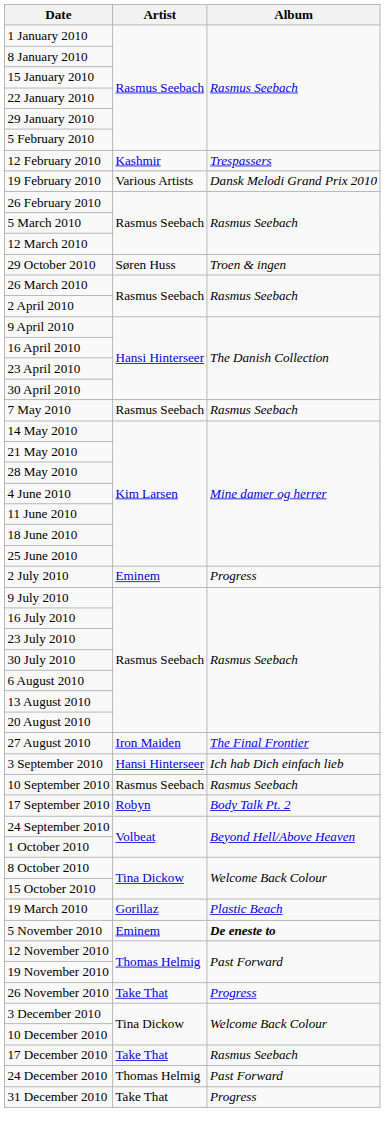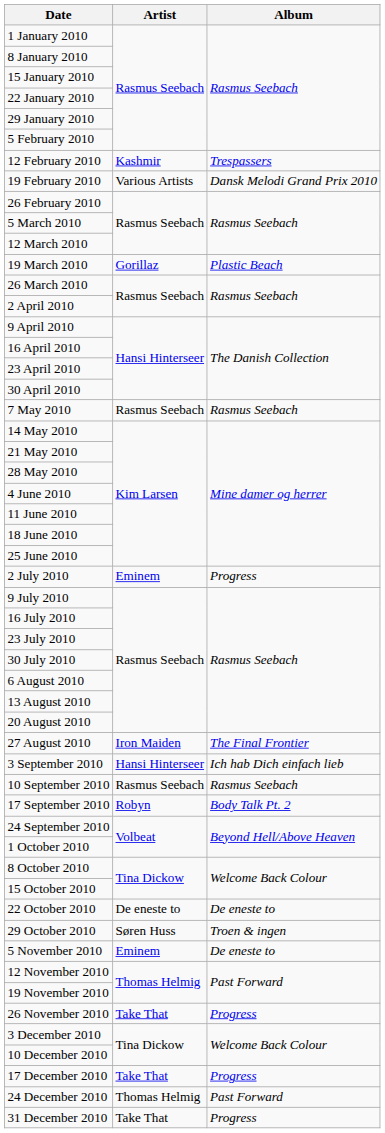rows swapped: 19 March 2010 <-> 29 October 2010
+ row: 22 October 2010 | De eneste to | De eneste to
5 November 2010 | Album: bold -> normal
17 December 2010 | Album: Rasmus Seebach -> Progress
